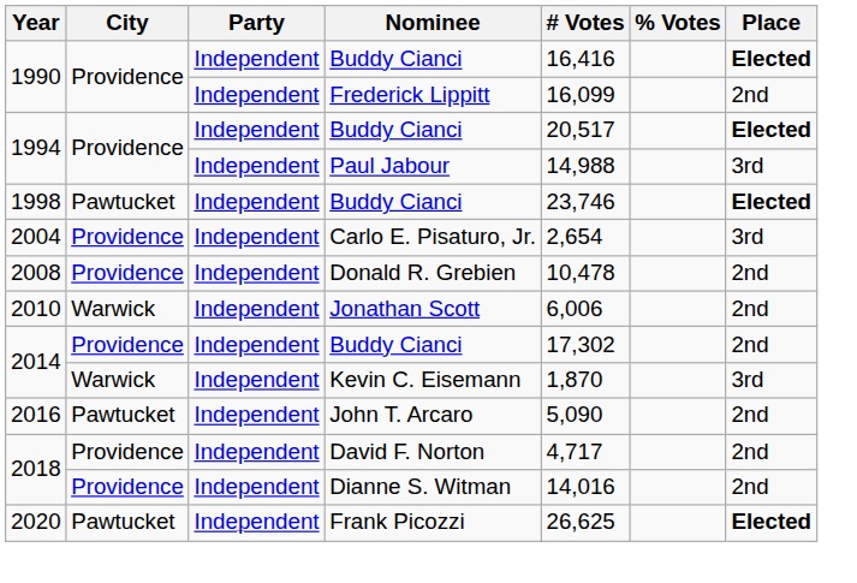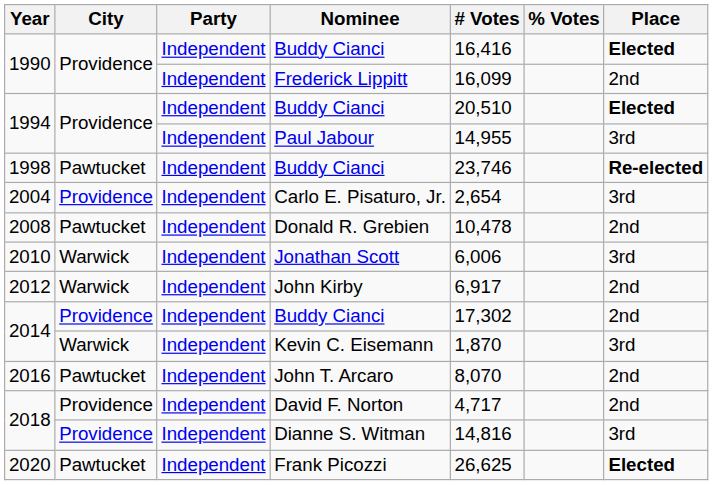1994 / Buddy Cianci | # Votes: 20,517 -> 20,510
Paul Jabour | # Votes: 14,988 -> 14,955
1998 / Buddy Cianci | Place: Elected -> Re-elected
Donald R. Grebien | City: Providence -> Pawtucket
Jonathan Scott | Place: 2nd -> 3rd
+ row: 2012 | Warwick | Independent | John Kirby | 6,917 | 2nd
John T. Arcaro | # Votes: 5,090 -> 8,070
Dianne S. Witman | # Votes: 14,016 -> 14,816
Dianne S. Witman | Place: 2nd -> 3rd
